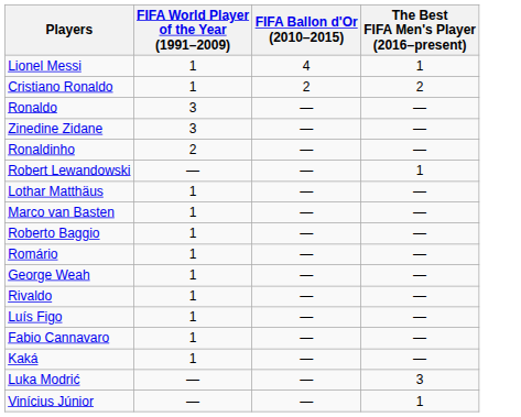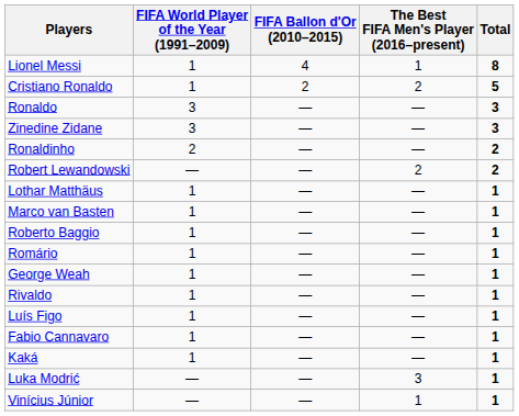+ column: Total | 8 | 5 | 3 | 3 | 2 | 2 | 1 | 1 | 1 | 1 | 1 | 1 | 1 | 1 | 1 | 1 | 1
Robert Lewandowski | The Best FIFA Men's Player (2016–present): 1 -> 2
